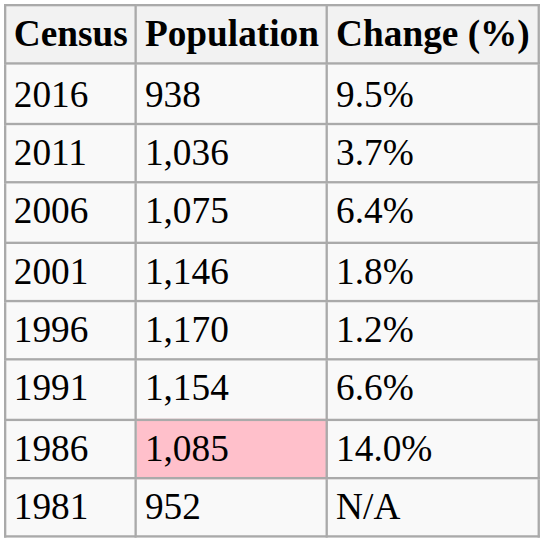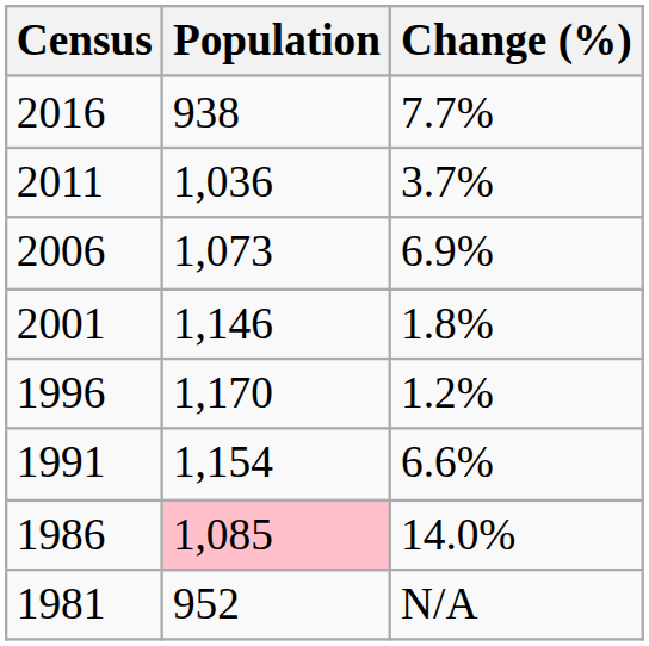2016 | Change (%): 9.5% -> 7.7%
2006 | Population: 1,075 -> 1,073
2006 | Change (%): 6.4% -> 6.9%
